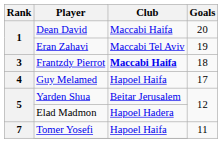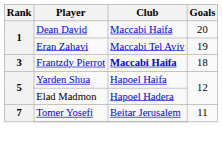- row: 4 | Guy Melamed | Hapoel Haifa | 17
Yarden Shua | Club: Beitar Jerusalem -> Hapoel Haifa
Tomer Yosefi | Club: Hapoel Haifa -> Beitar Jerusalem
